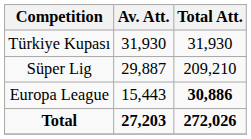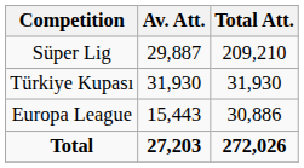rows swapped: Süper Lig <-> Türkiye Kupası
Europa League | Total Att.: bold -> normal
